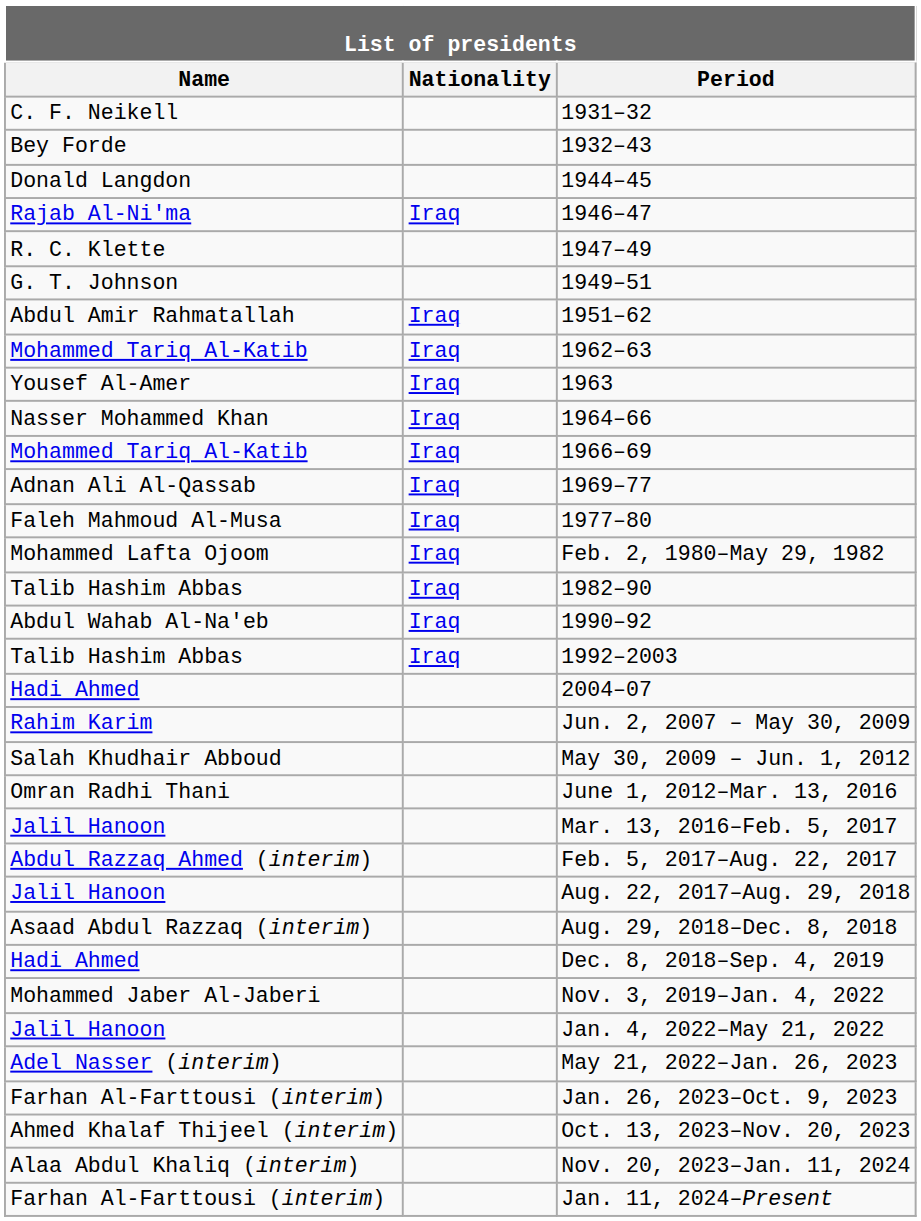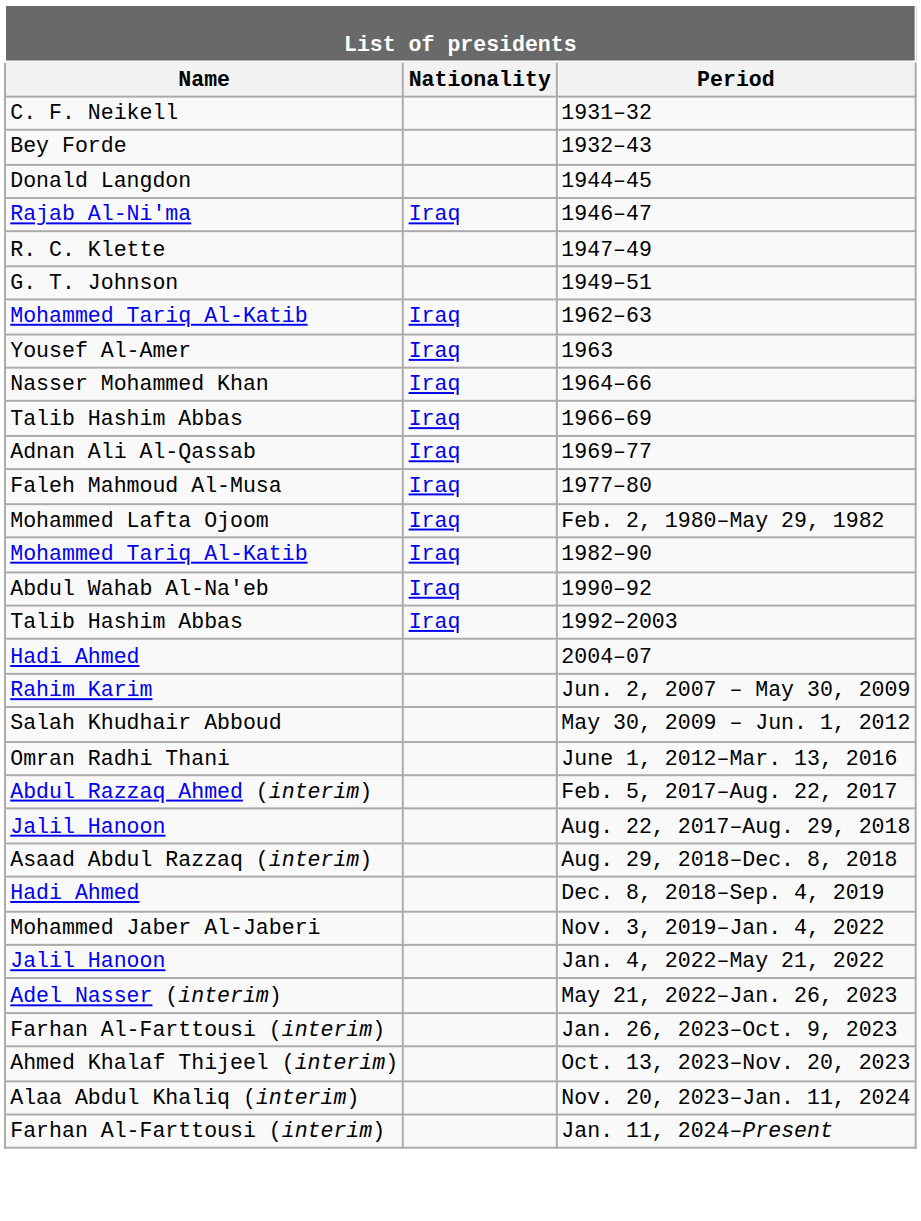- row: Abdul Amir Rahmatallah | Iraq | 1951–62
1966–69 | Name: Mohammed Tariq Al-Katib -> Talib Hashim Abbas
1982–90 | Name: Talib Hashim Abbas -> Mohammed Tariq Al-Katib
- row: Jalil Hanoon | Mar. 13, 2016–Feb. 5, 2017
